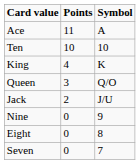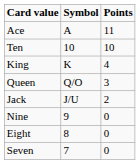columns swapped: Symbol <-> Points
